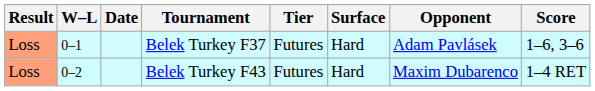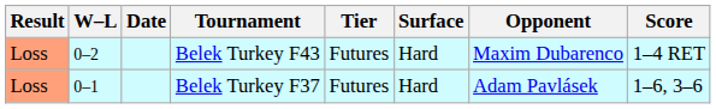rows swapped: Belek Turkey F37 <-> Belek Turkey F43
